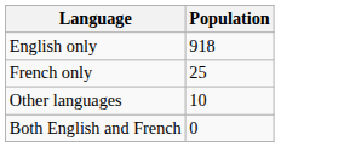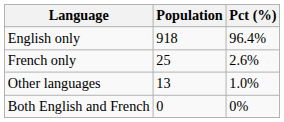+ column: Pct (%) | 96.4% | 2.6% | 1.0% | 0%
Other languages | Population: 10 -> 13
